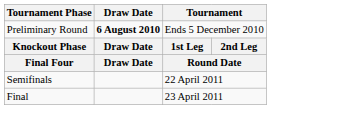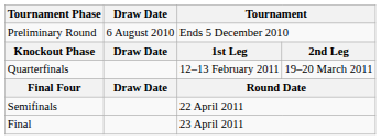Preliminary Round | Draw Date: bold -> normal
+ row: Quarterfinals | 12–13 February 2011 | 19–20 March 2011
